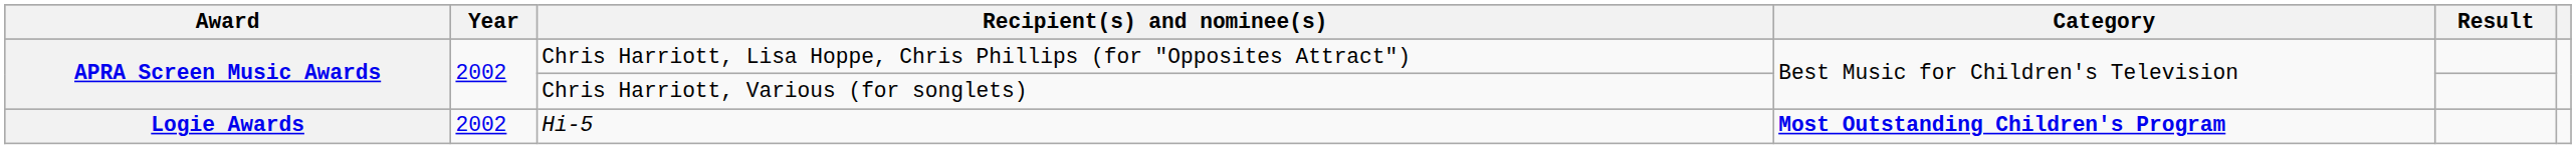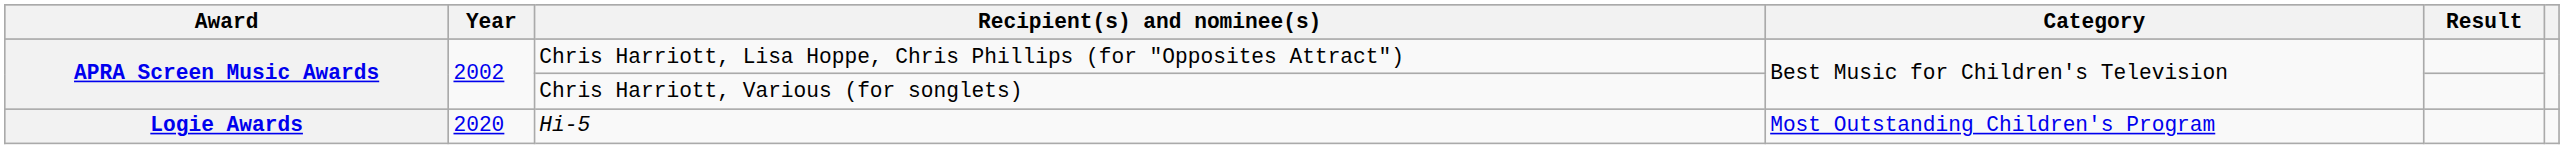Hi-5 | Year: 2002 -> 2020
Hi-5 | Category: bold -> normal
